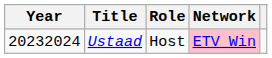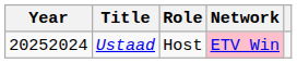Ustaad | Year: 20232024 -> 20252024
